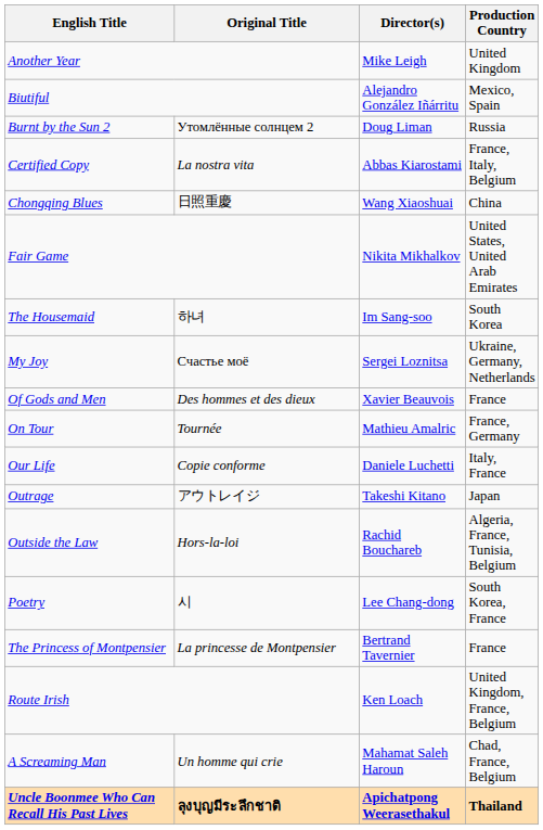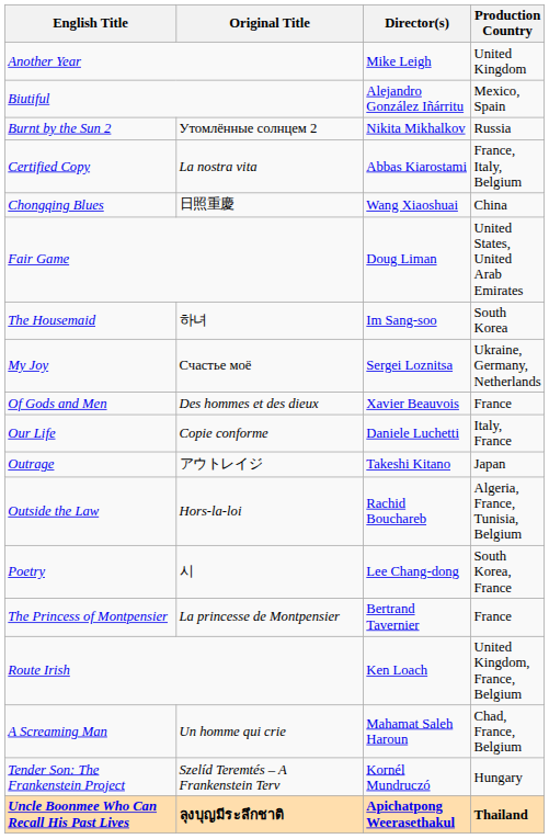Burnt by the Sun 2 | Director(s): Doug Liman -> Nikita Mikhalkov
Fair Game | Director(s): Nikita Mikhalkov -> Doug Liman
- row: On Tour | Tournée | Mathieu Amalric | France, Germany
+ row: Tender Son: The Frankenstein Project | Szelíd Teremtés – A Frankenstein Terv | Kornél Mundruczó | Hungary
